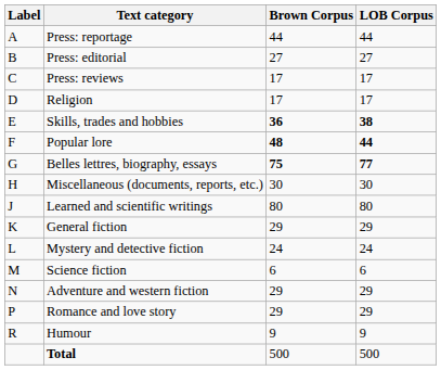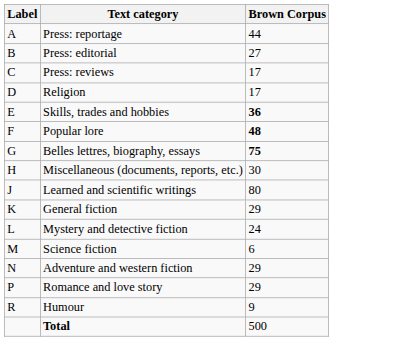- column: LOB Corpus | 44 | 27 | 17 | 17 | 38 | 44 | 77 | 30 | 80 | 29 | 24 | 6 | 29 | 29 | 9 | 500
